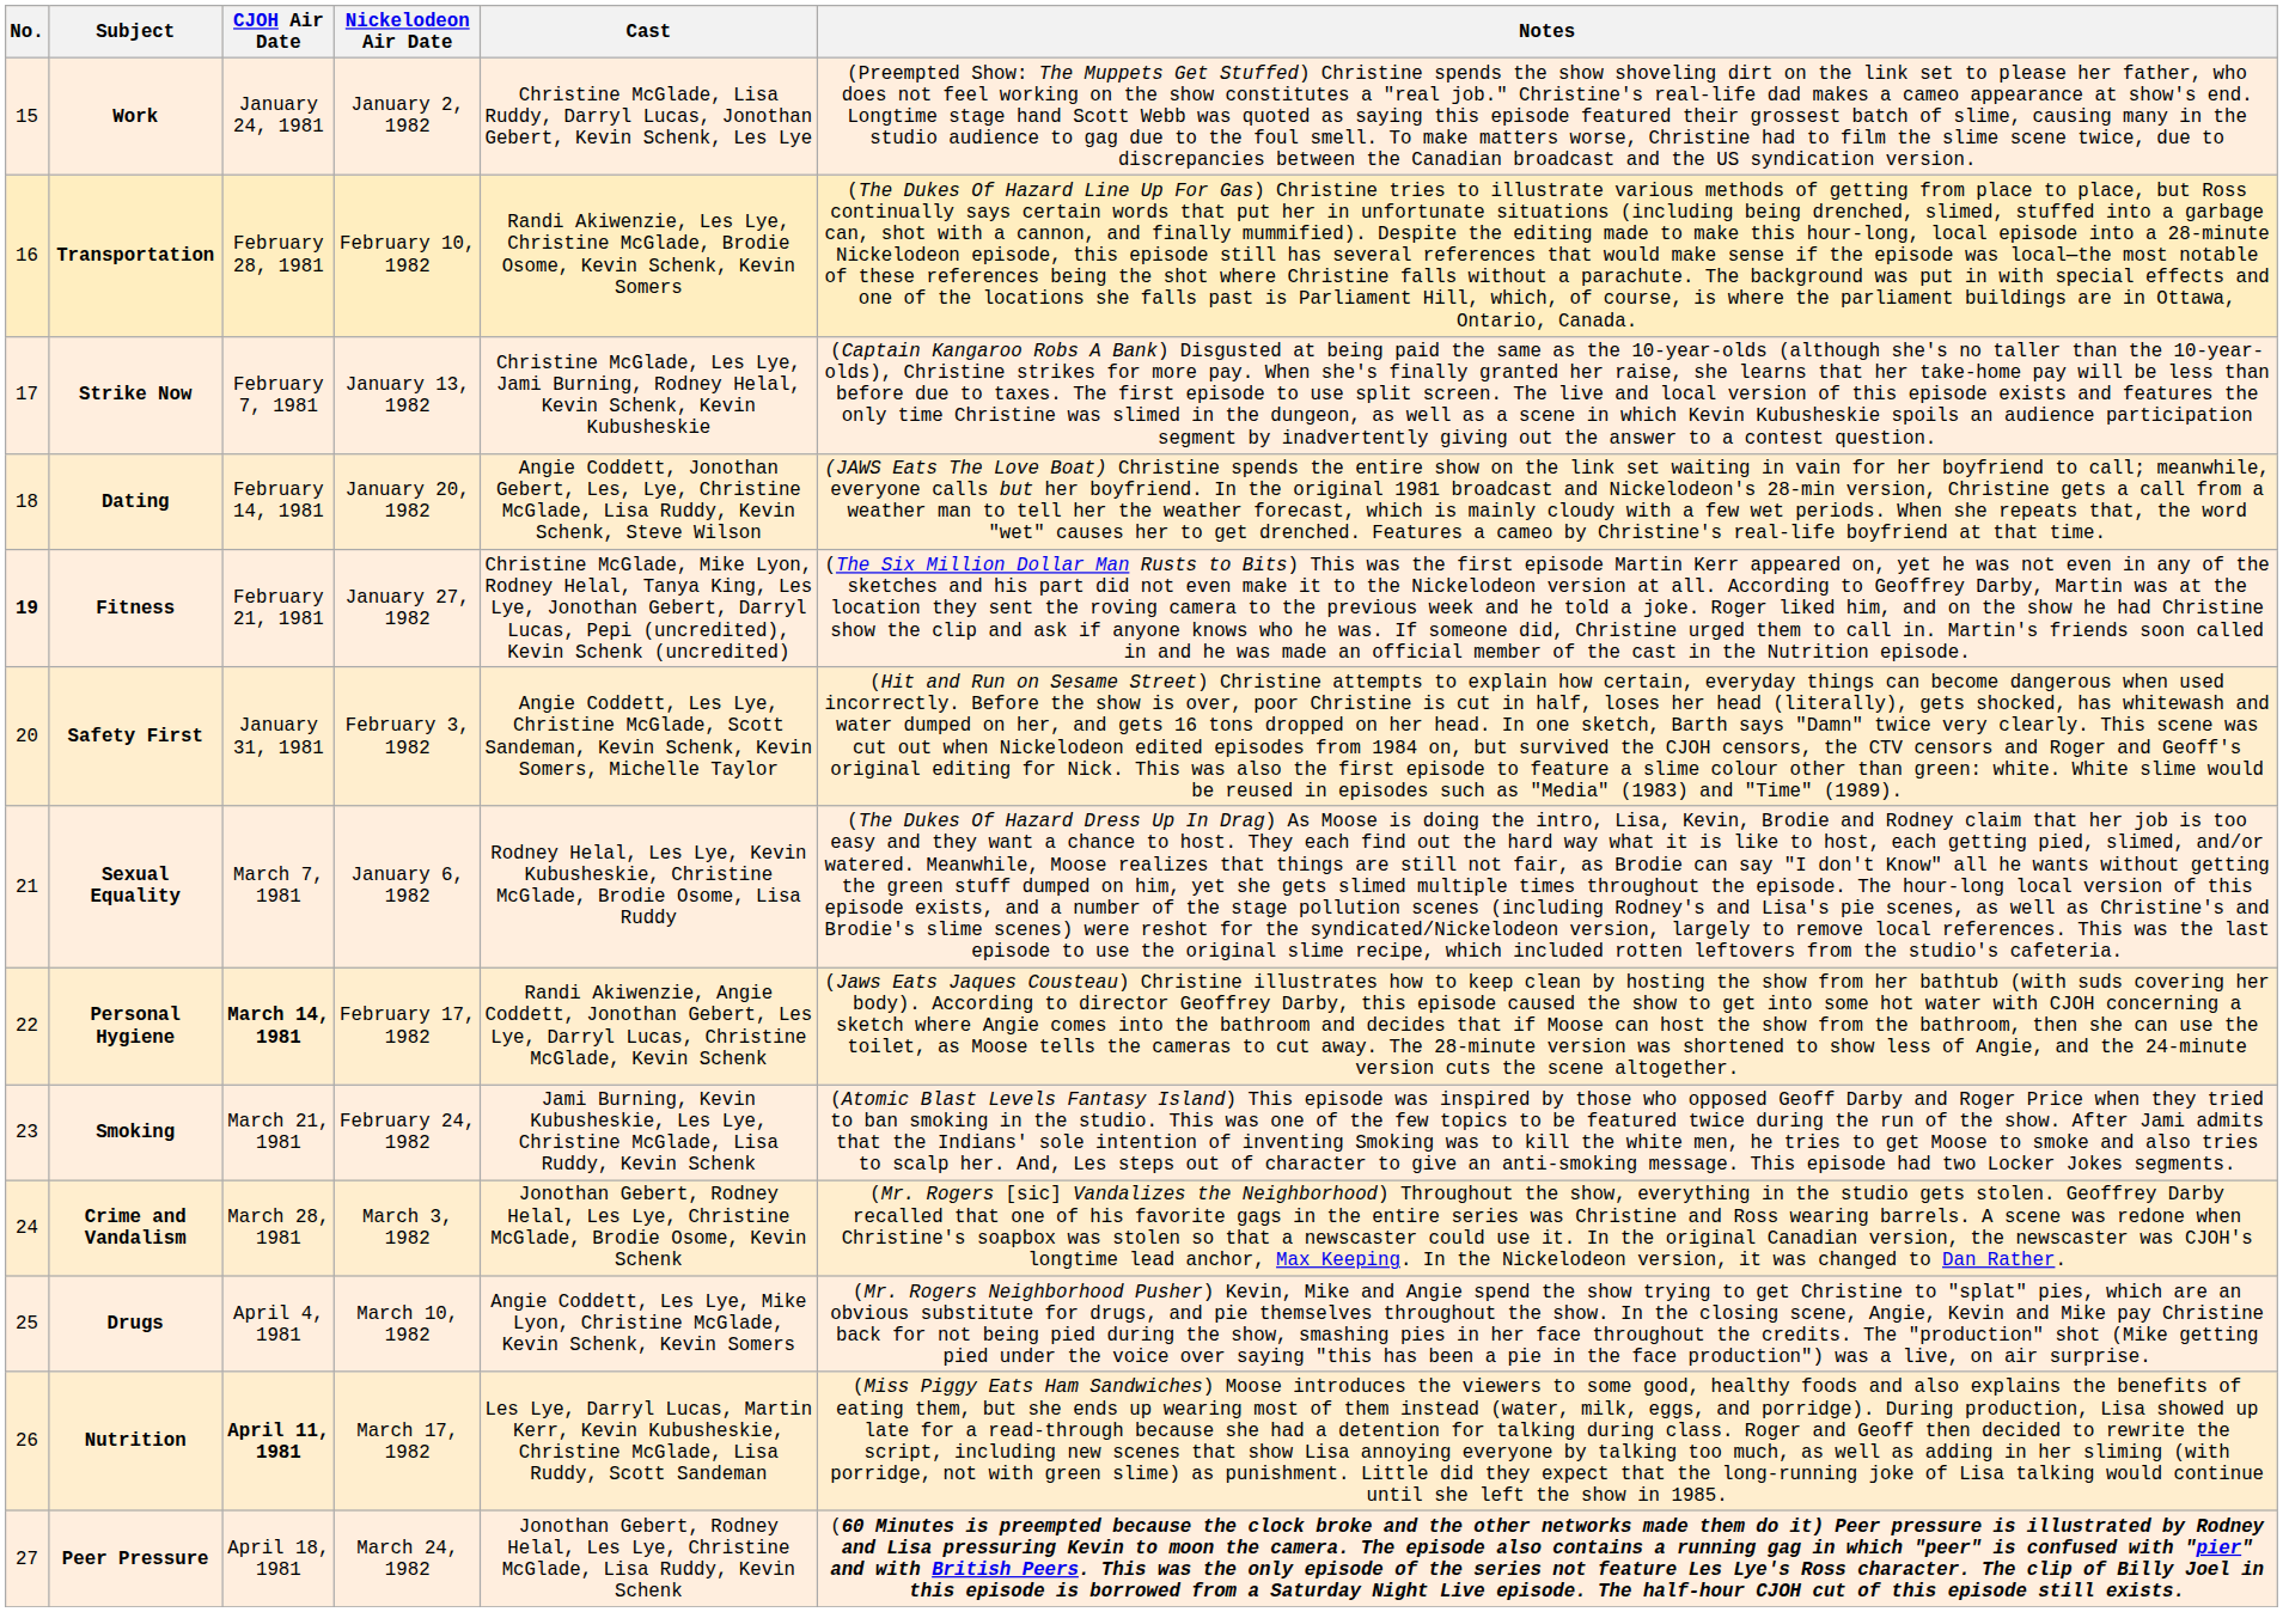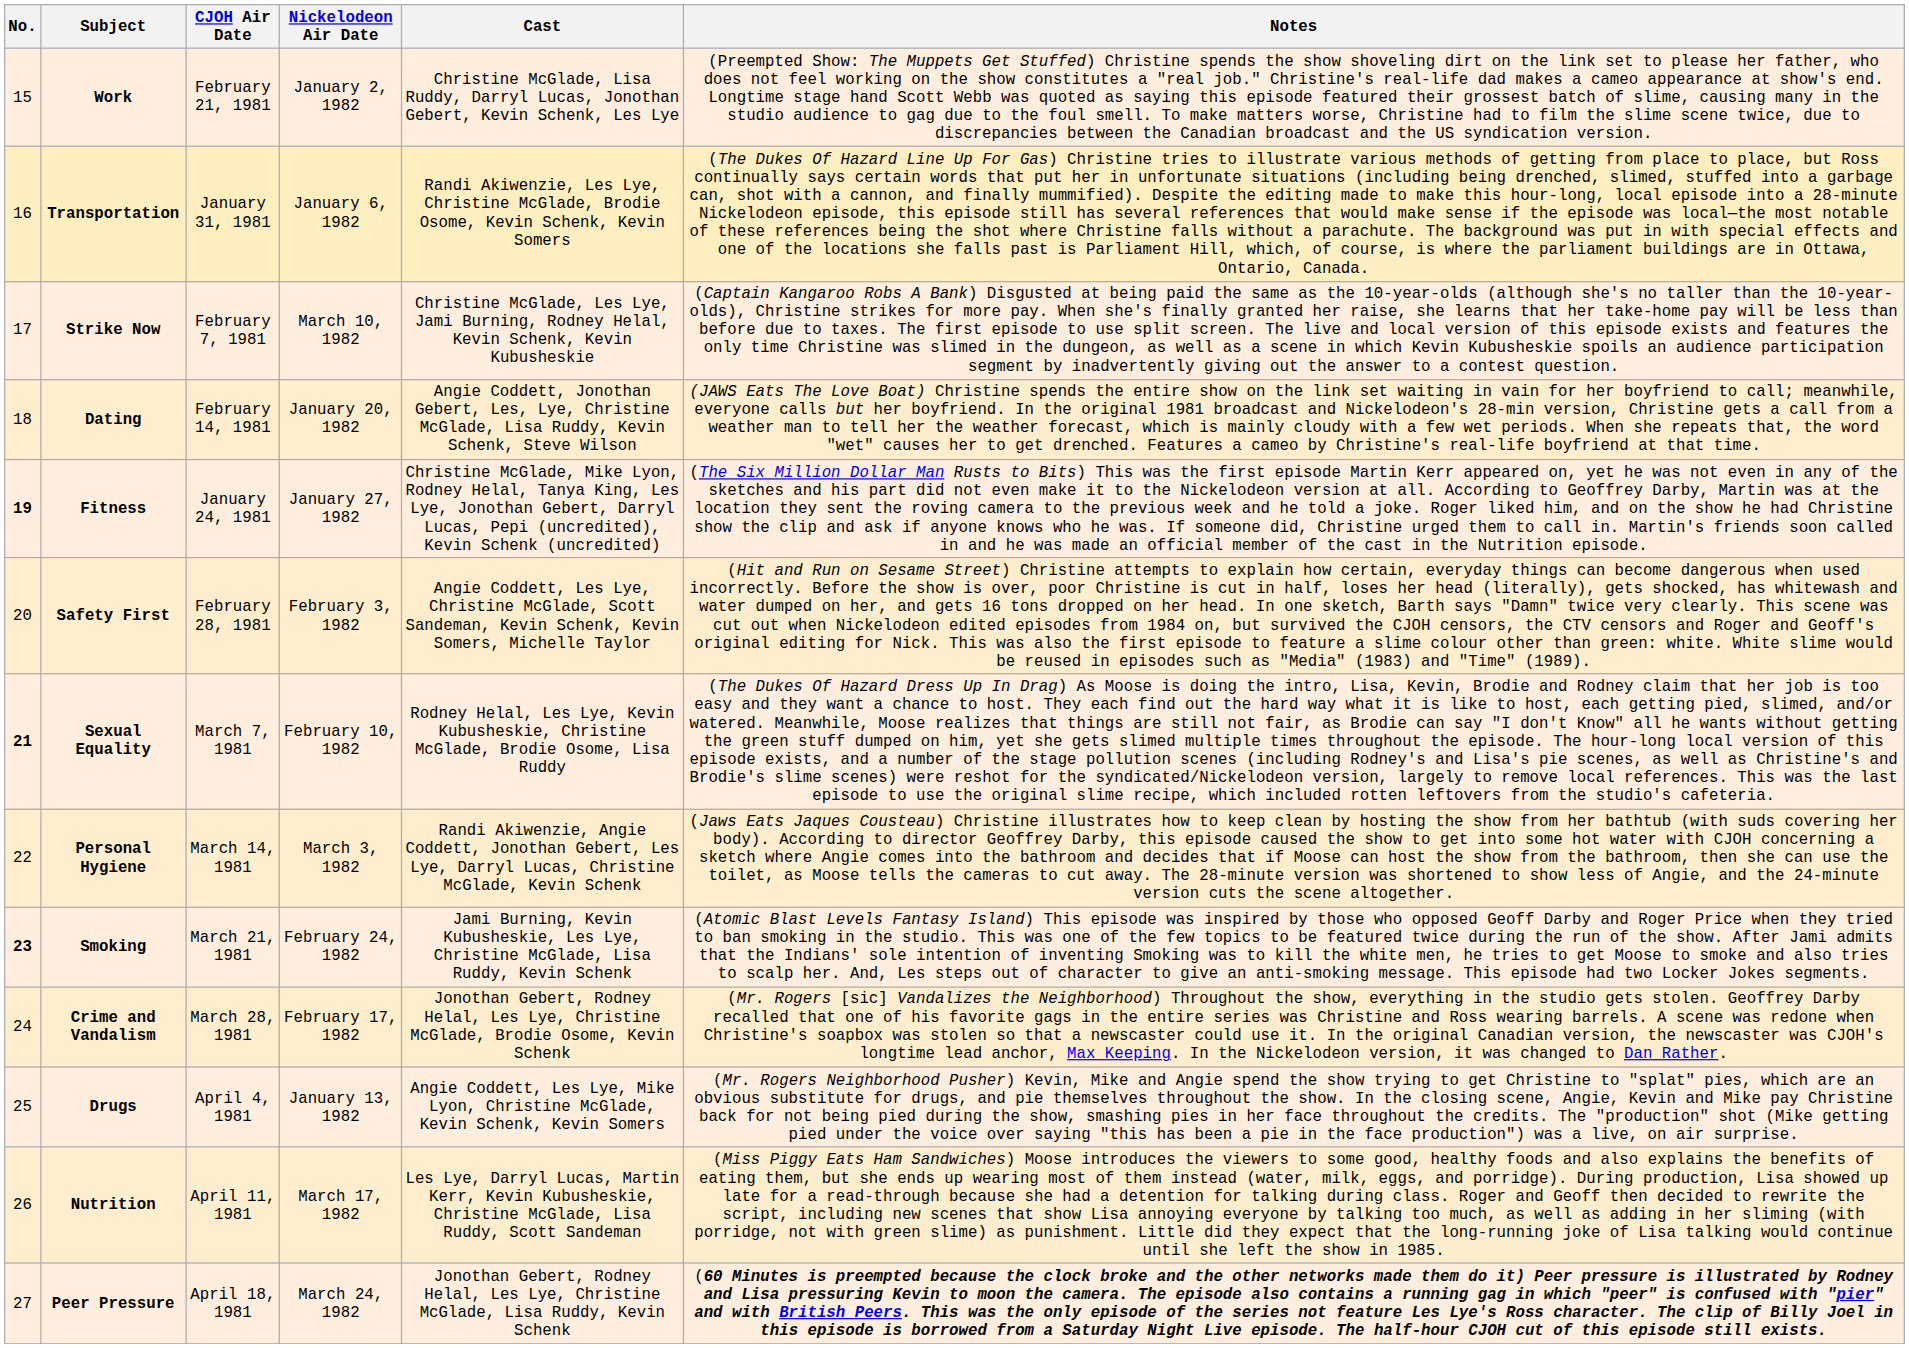Work | CJOH Air Date: January 24, 1981 -> February 21, 1981
Transportation | CJOH Air Date: February 28, 1981 -> January 31, 1981
Transportation | Nickelodeon Air Date: February 10, 1982 -> January 6, 1982
Strike Now | Nickelodeon Air Date: January 13, 1982 -> March 10, 1982
Fitness | CJOH Air Date: February 21, 1981 -> January 24, 1981
Safety First | CJOH Air Date: January 31, 1981 -> February 28, 1981
Sexual Equality | No.: normal -> bold
Sexual Equality | Nickelodeon Air Date: January 6, 1982 -> February 10, 1982
Personal Hygiene | CJOH Air Date: bold -> normal
Personal Hygiene | Nickelodeon Air Date: February 17, 1982 -> March 3, 1982
Smoking | No.: normal -> bold
Crime and Vandalism | Nickelodeon Air Date: March 3, 1982 -> February 17, 1982
Drugs | Nickelodeon Air Date: March 10, 1982 -> January 13, 1982
Nutrition | CJOH Air Date: bold -> normal
